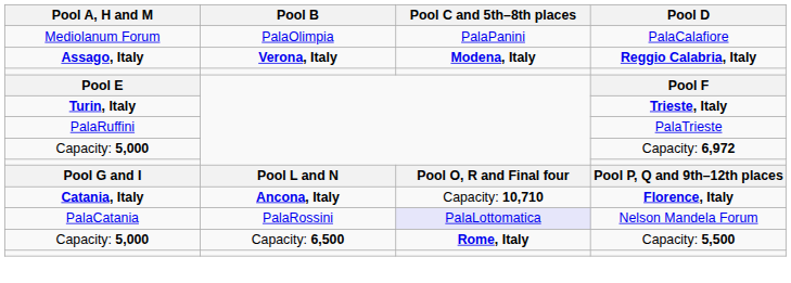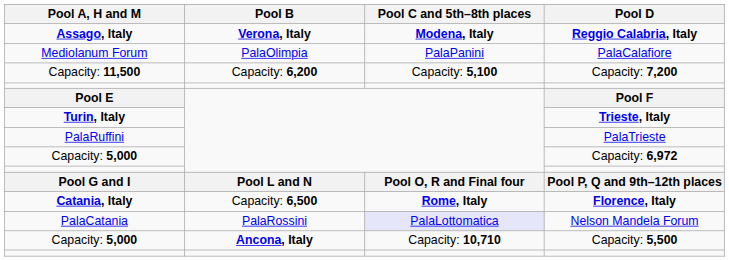rows swapped: Reggio Calabria, Italy <-> PalaCalafiore
+ row: Capacity: 11,500 | Capacity: 6,200 | Capacity: 5,100 | Capacity: 7,200
Florence, Italy | Pool B: Ancona, Italy -> Capacity: 6,500
Florence, Italy | Pool C and 5th–8th places: Capacity: 10,710 -> Rome, Italy
Capacity: 5,500 | Pool B: Capacity: 6,500 -> Ancona, Italy
Capacity: 5,500 | Pool C and 5th–8th places: Rome, Italy -> Capacity: 10,710
